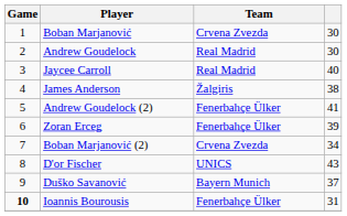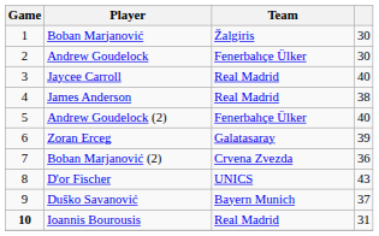Boban Marjanović | Team: Crvena Zvezda -> Žalgiris
Andrew Goudelock | Team: Real Madrid -> Fenerbahçe Ülker
James Anderson | Team: Žalgiris -> Real Madrid
Andrew Goudelock (2) | column 4: 41 -> 40
Zoran Erceg | Team: Fenerbahçe Ülker -> Galatasaray
Boban Marjanović (2) | column 4: 34 -> 36
Ioannis Bourousis | Team: Fenerbahçe Ülker -> Real Madrid
